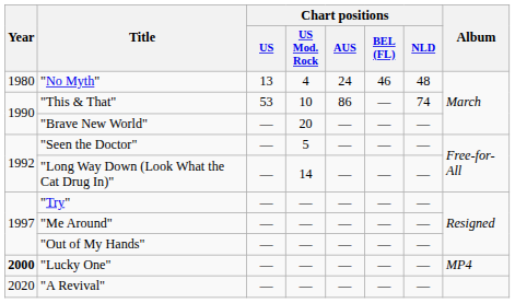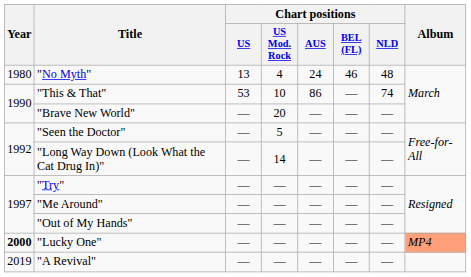"Lucky One" | Album: no background -> lightsalmon background
"A Revival" | Year: 2020 -> 2019
